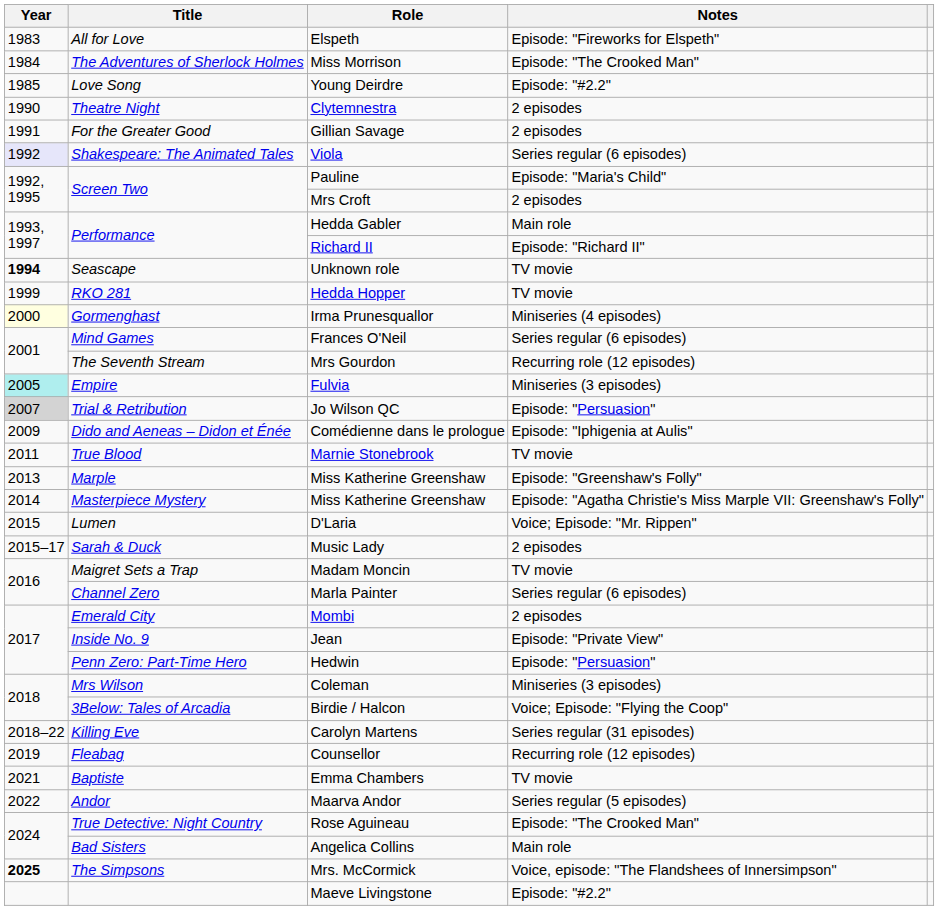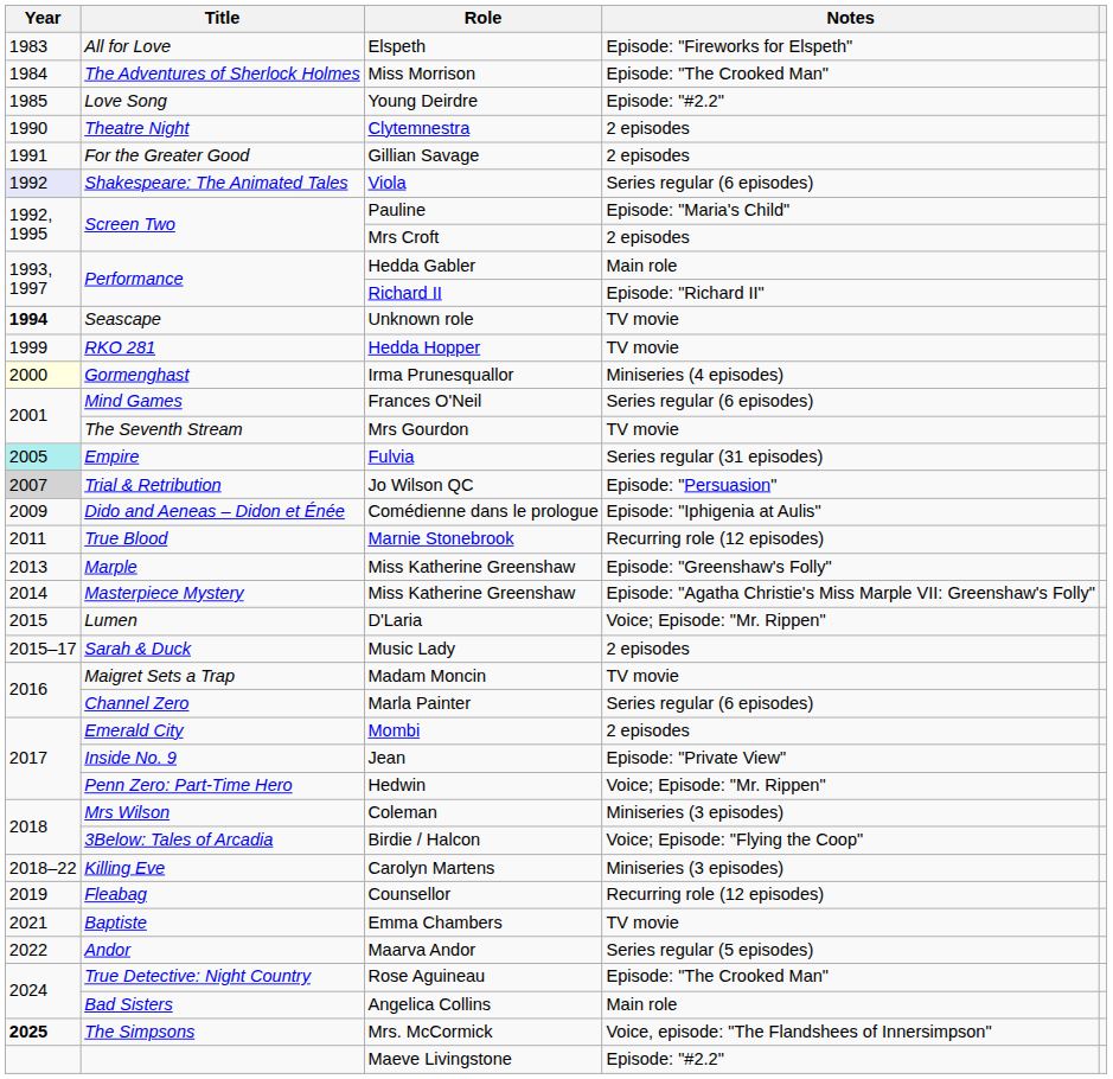Mrs Gourdon | Notes: Recurring role (12 episodes) -> TV movie
Fulvia | Notes: Miniseries (3 episodes) -> Series regular (31 episodes)
Marnie Stonebrook | Notes: TV movie -> Recurring role (12 episodes)
Hedwin | Notes: Episode: "Persuasion" -> Voice; Episode: "Mr. Rippen"
Carolyn Martens | Notes: Series regular (31 episodes) -> Miniseries (3 episodes)
